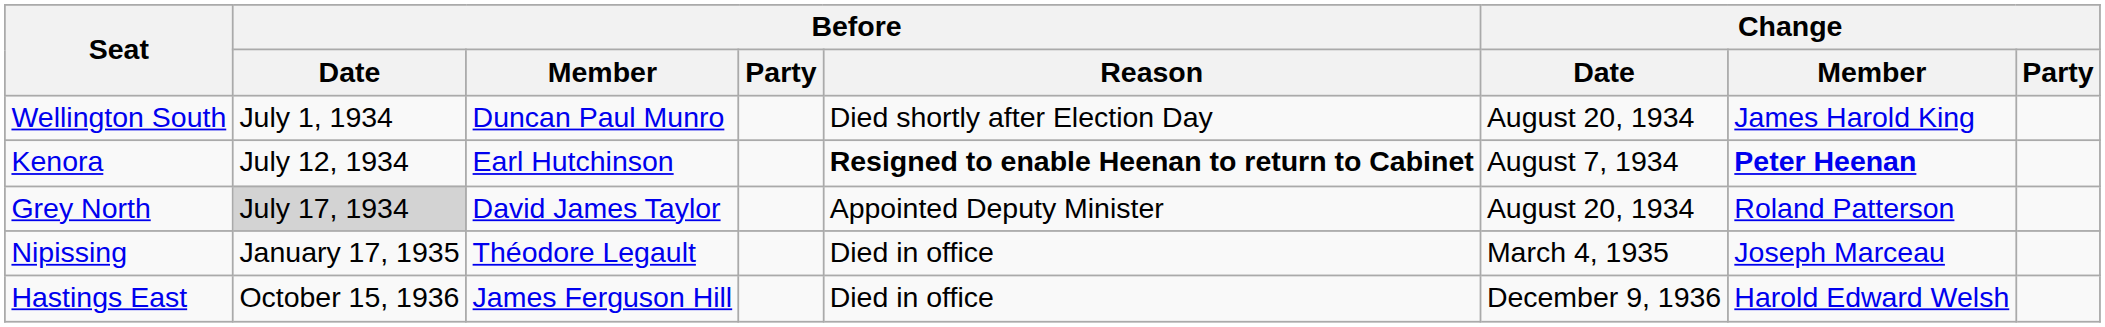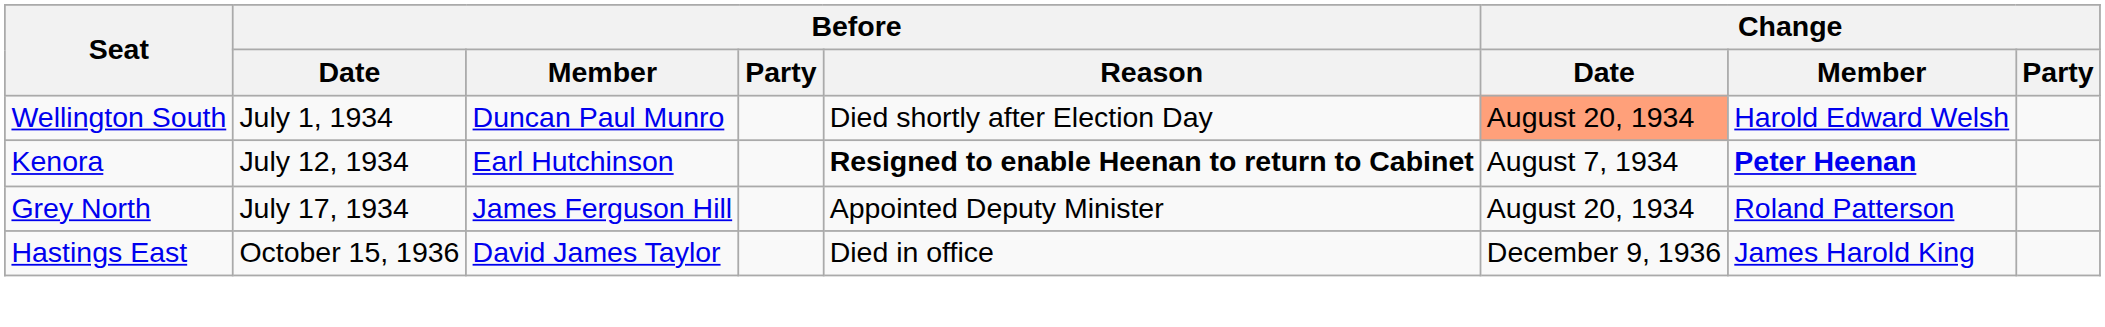Wellington South | Change / Date: no background -> lightsalmon background
Wellington South | Change / Member: James Harold King -> Harold Edward Welsh
Grey North | Before / Date: lightgrey background -> no background
Grey North | Before / Member: David James Taylor -> James Ferguson Hill
- row: Nipissing | January 17, 1935 | Théodore Legault | Died in office | March 4, 1935 | Joseph Marceau
Hastings East | Before / Member: James Ferguson Hill -> David James Taylor
Hastings East | Change / Member: Harold Edward Welsh -> James Harold King
